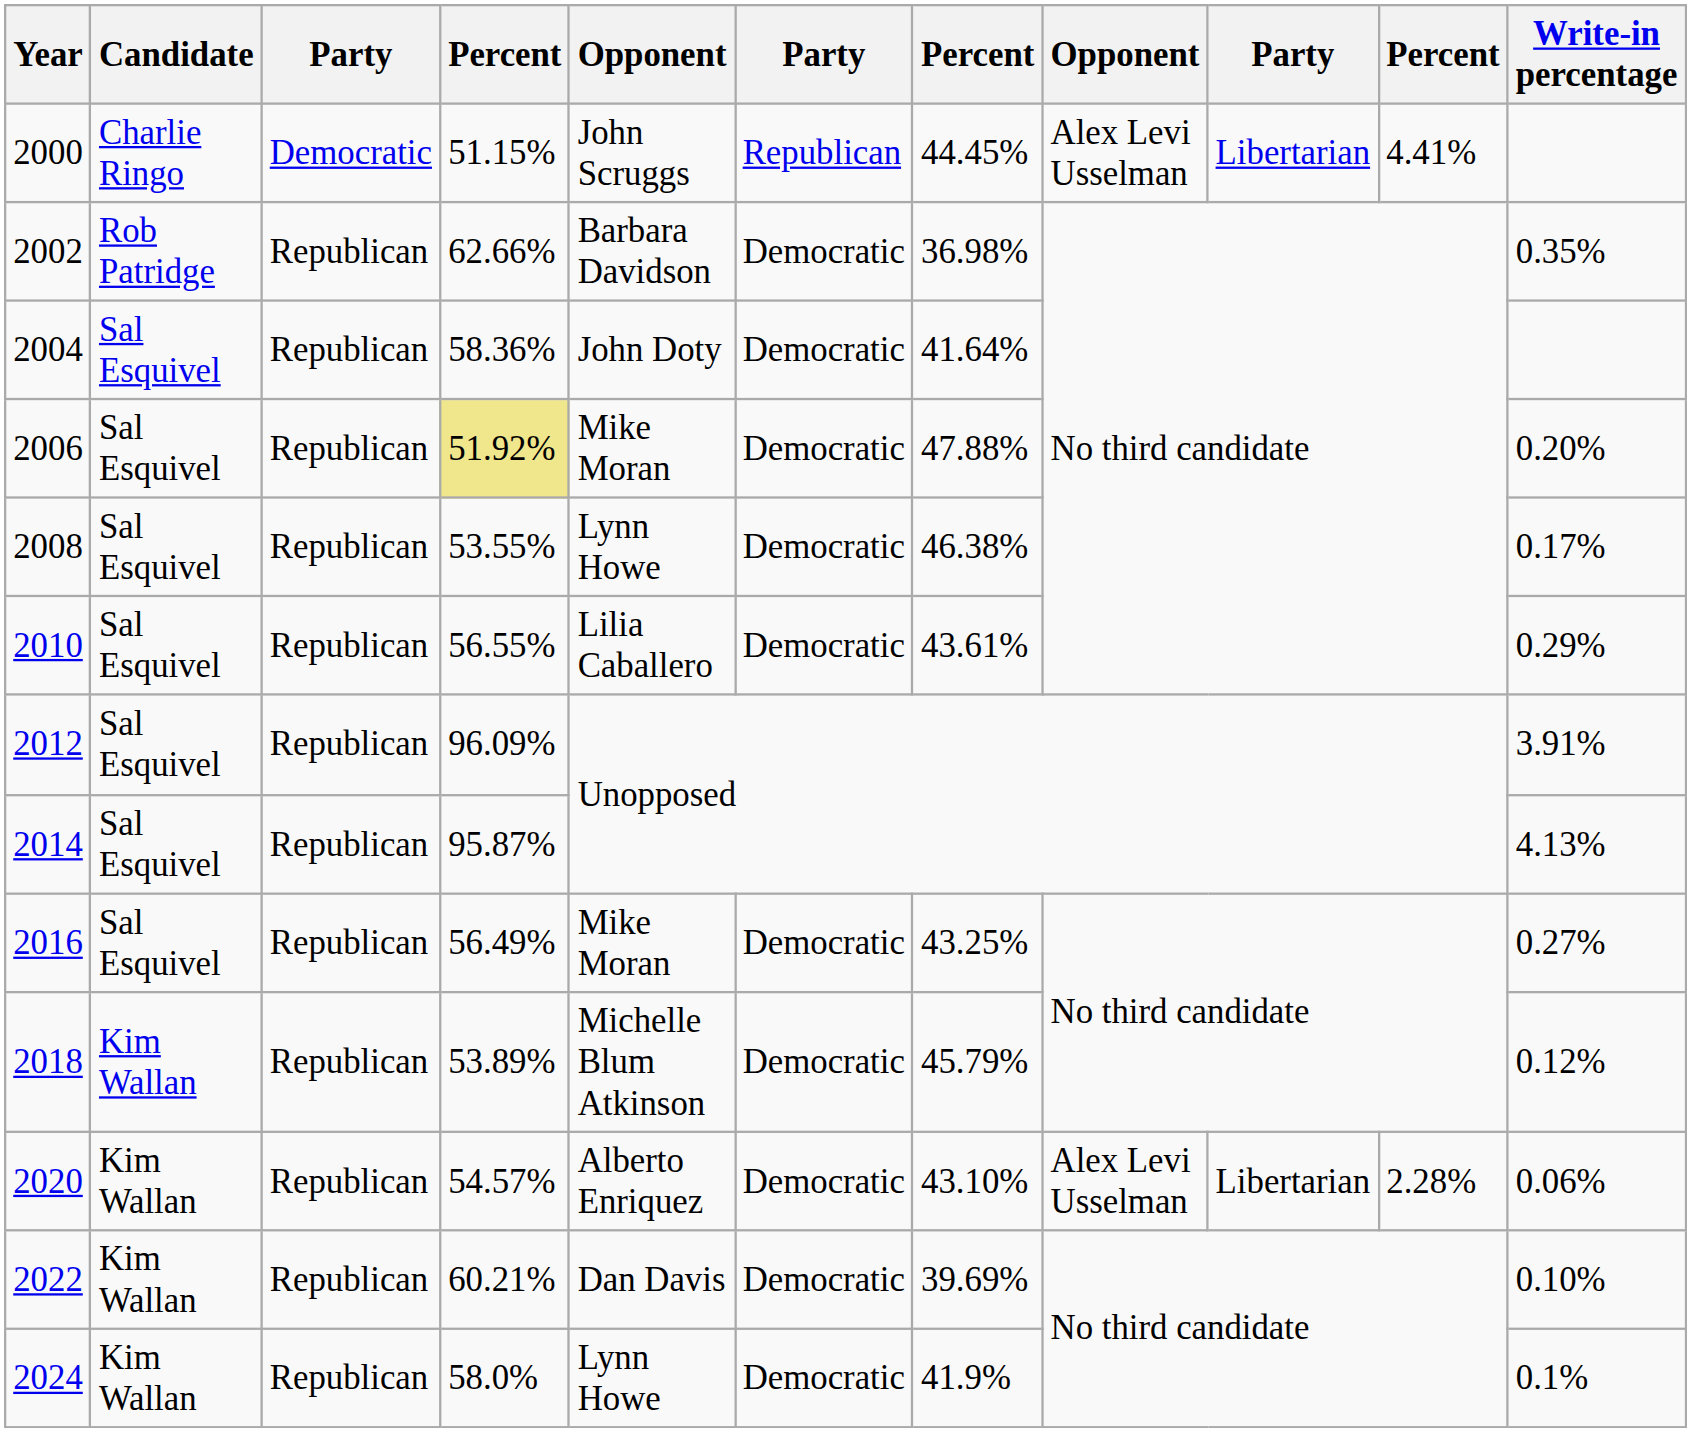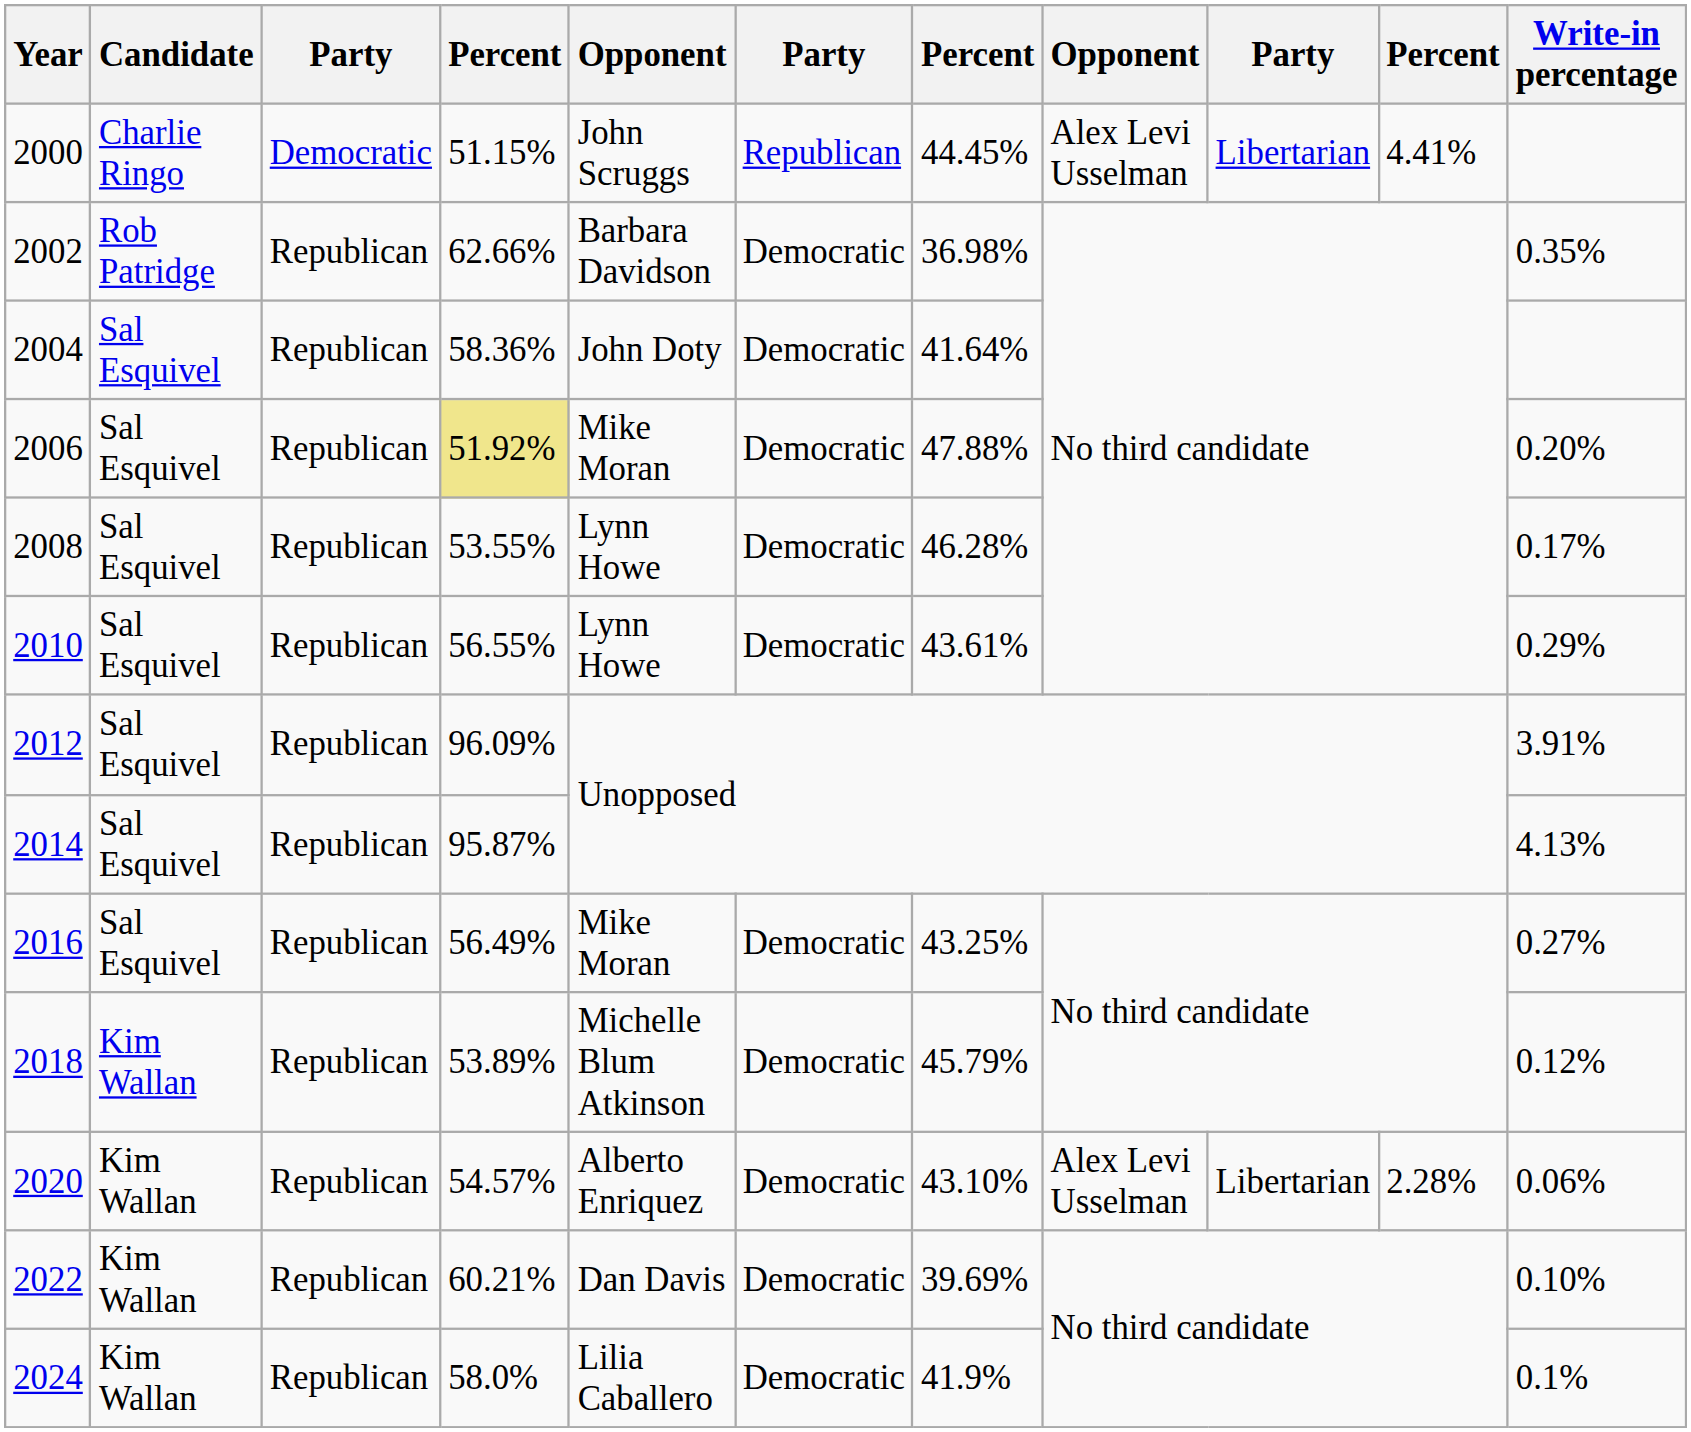2008 | column 7: 46.38% -> 46.28%
2010 | column 5: Lilia Caballero -> Lynn Howe
2024 | column 5: Lynn Howe -> Lilia Caballero
